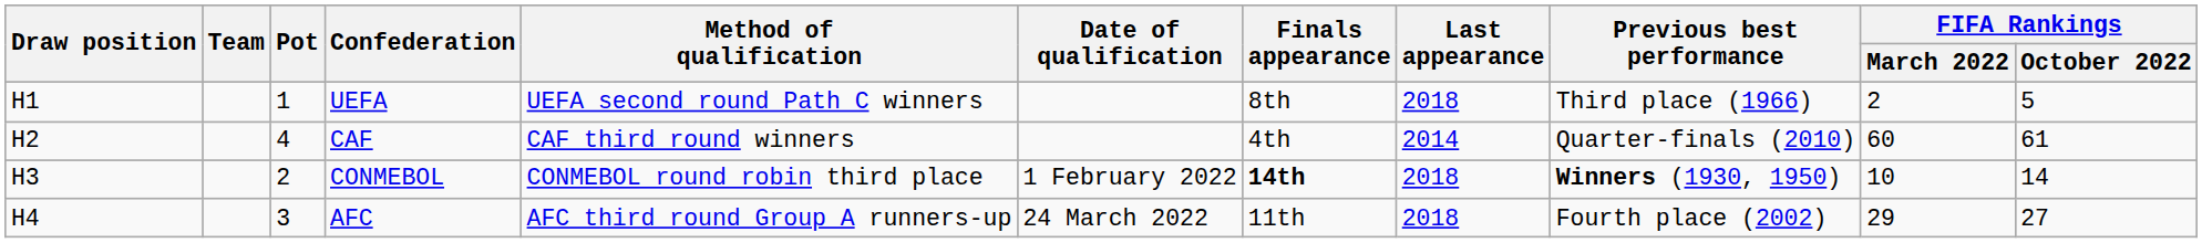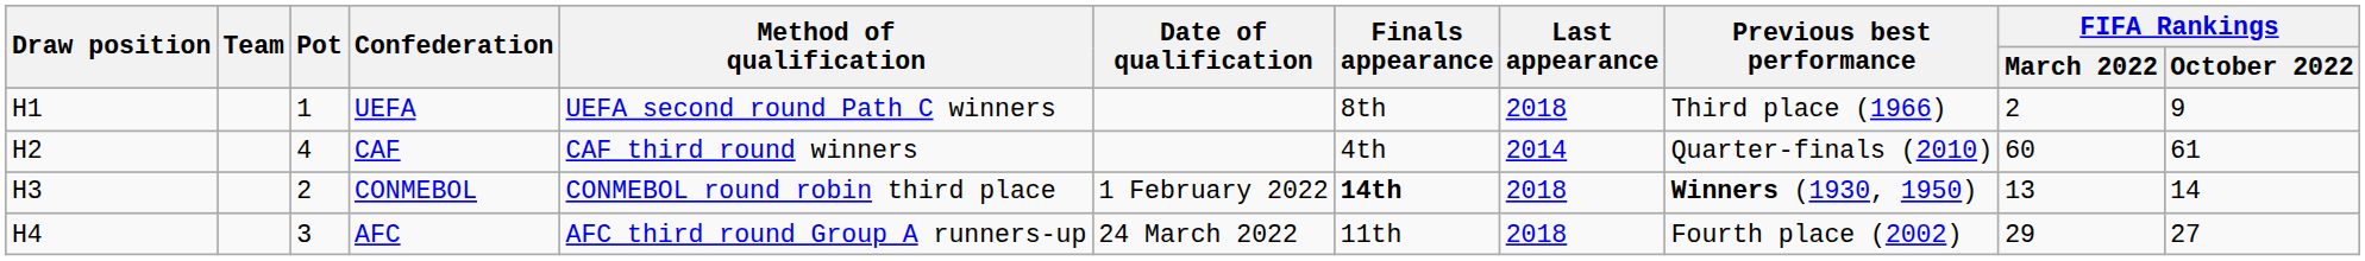UEFA | FIFA Rankings / October 2022: 5 -> 9
CONMEBOL | FIFA Rankings / March 2022: 10 -> 13
